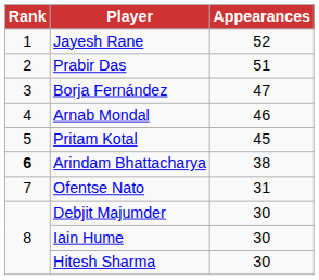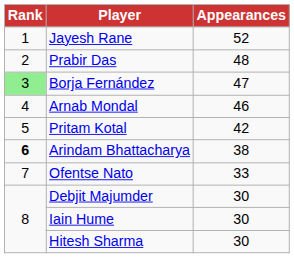Prabir Das | Appearances: 51 -> 48
Borja Fernández | Rank: no background -> lightgreen background
Pritam Kotal | Appearances: 45 -> 42
Ofentse Nato | Appearances: 31 -> 33
